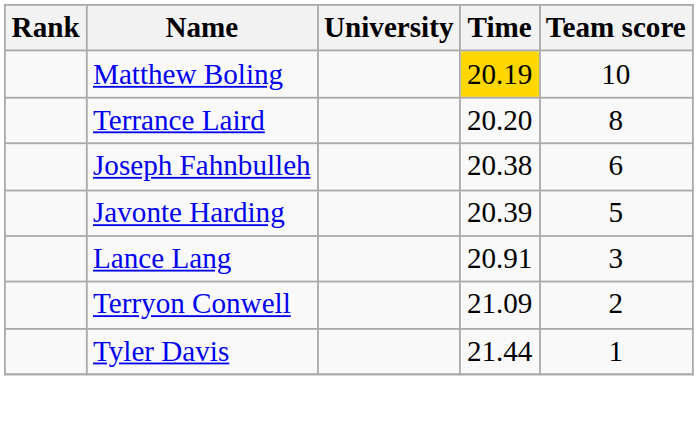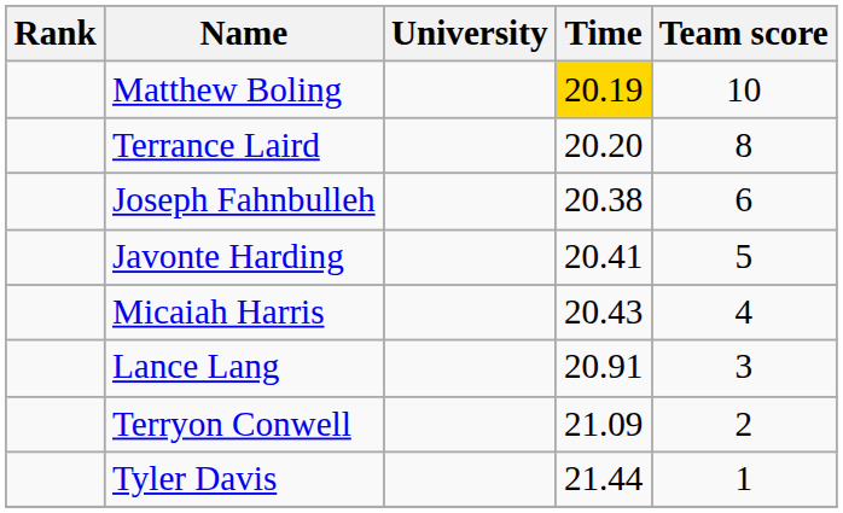Javonte Harding | Time: 20.39 -> 20.41
+ row: Micaiah Harris | 20.43 | 4
